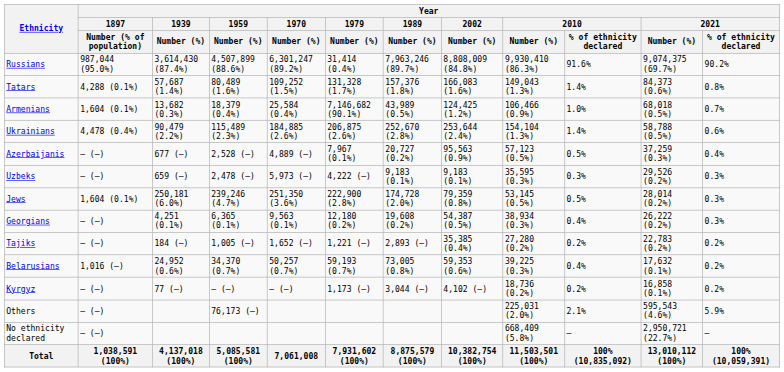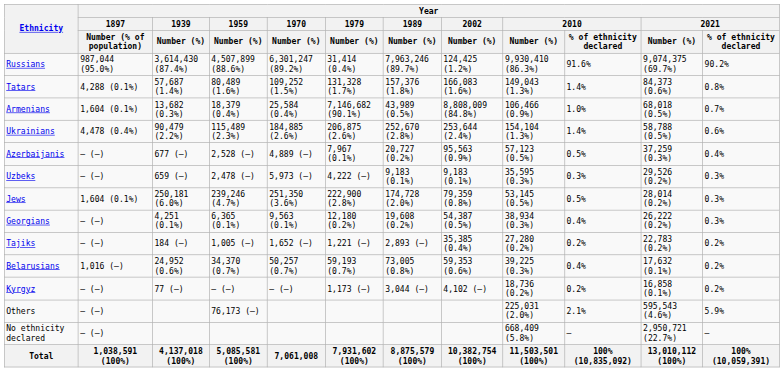Russians | Year / 2002 / Number (%): 8,808,009 (84.8%) -> 124,425 (1.2%)
Armenians | Year / 2002 / Number (%): 124,425 (1.2%) -> 8,808,009 (84.8%)
